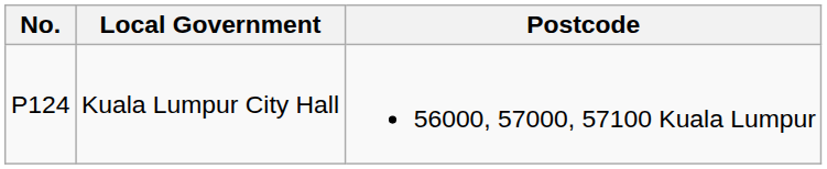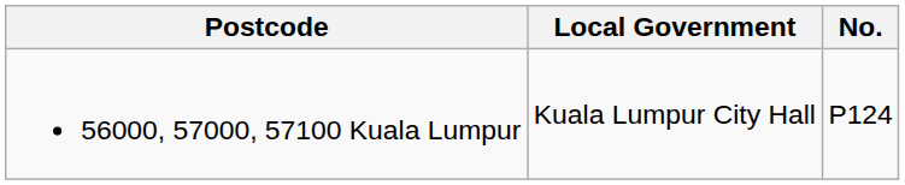columns swapped: No. <-> Postcode
